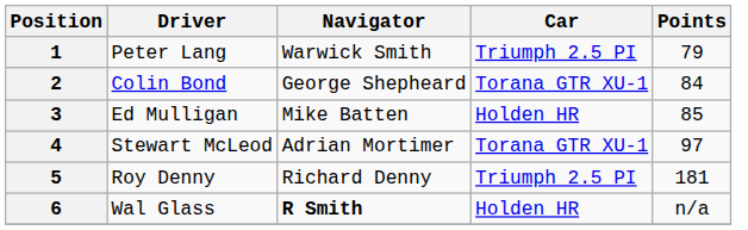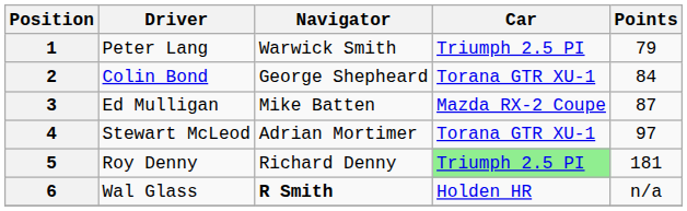3 | Car: Holden HR -> Mazda RX-2 Coupe
3 | Points: 85 -> 87
5 | Car: no background -> lightgreen background
